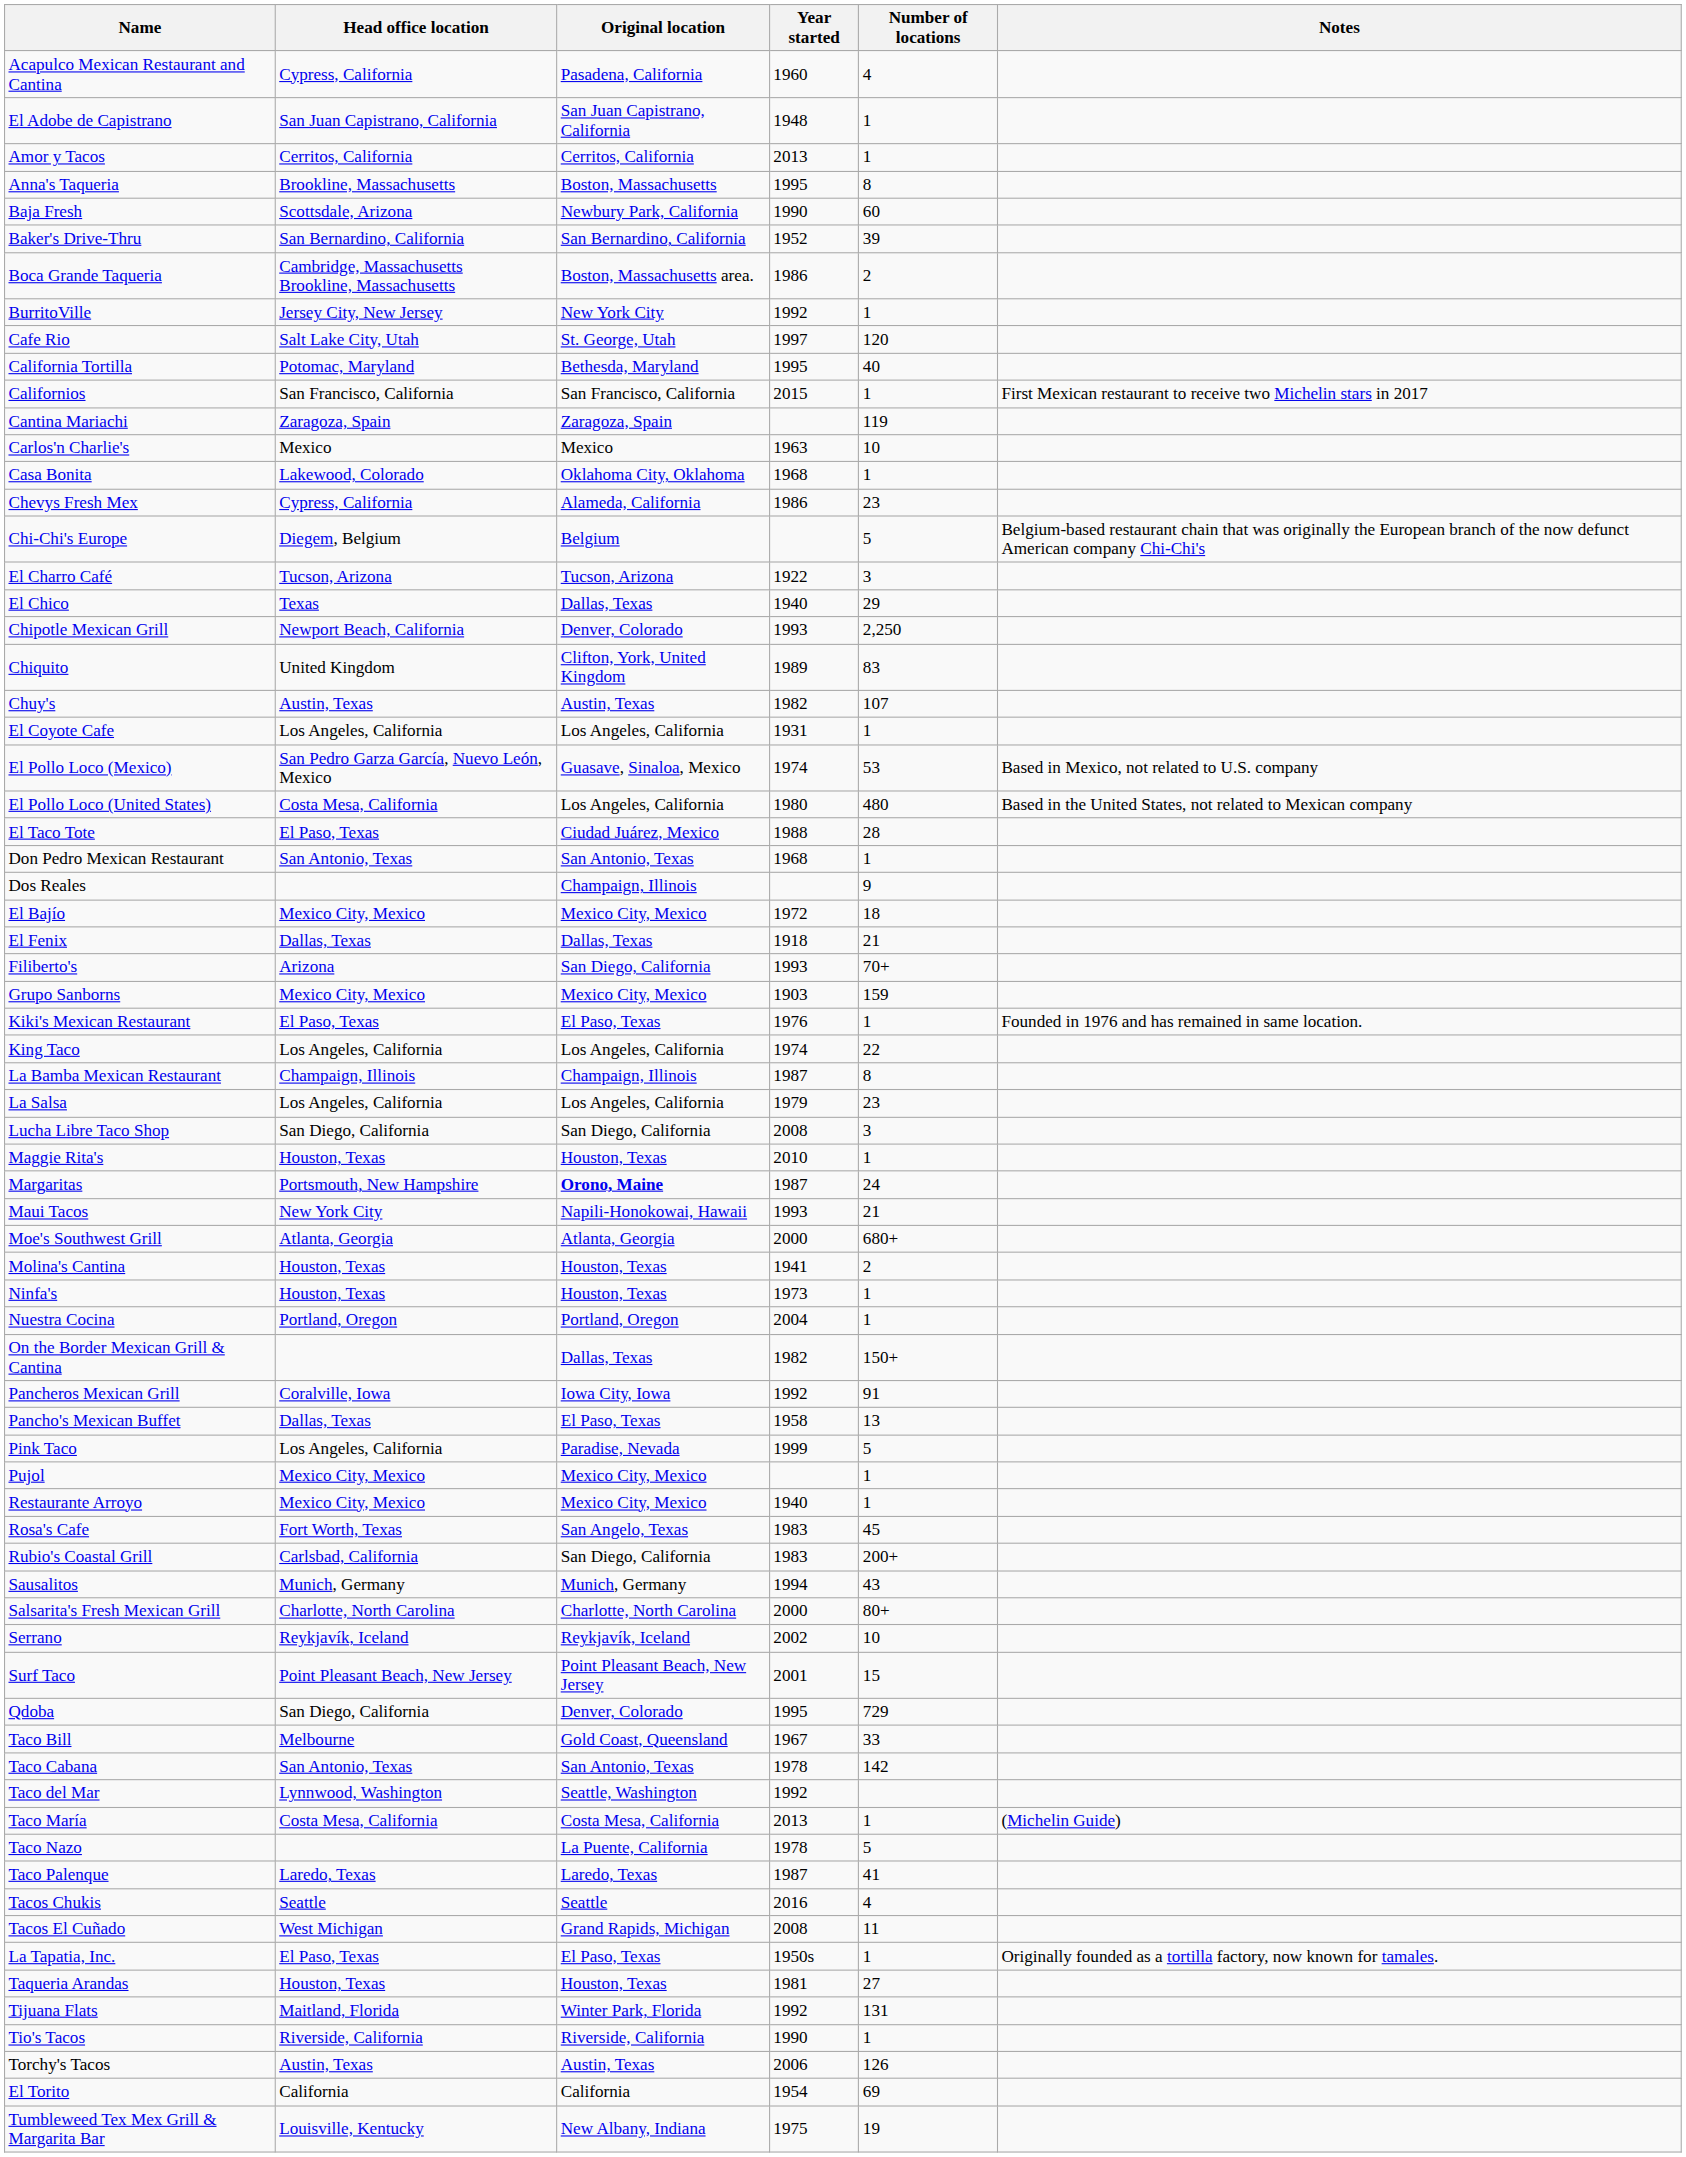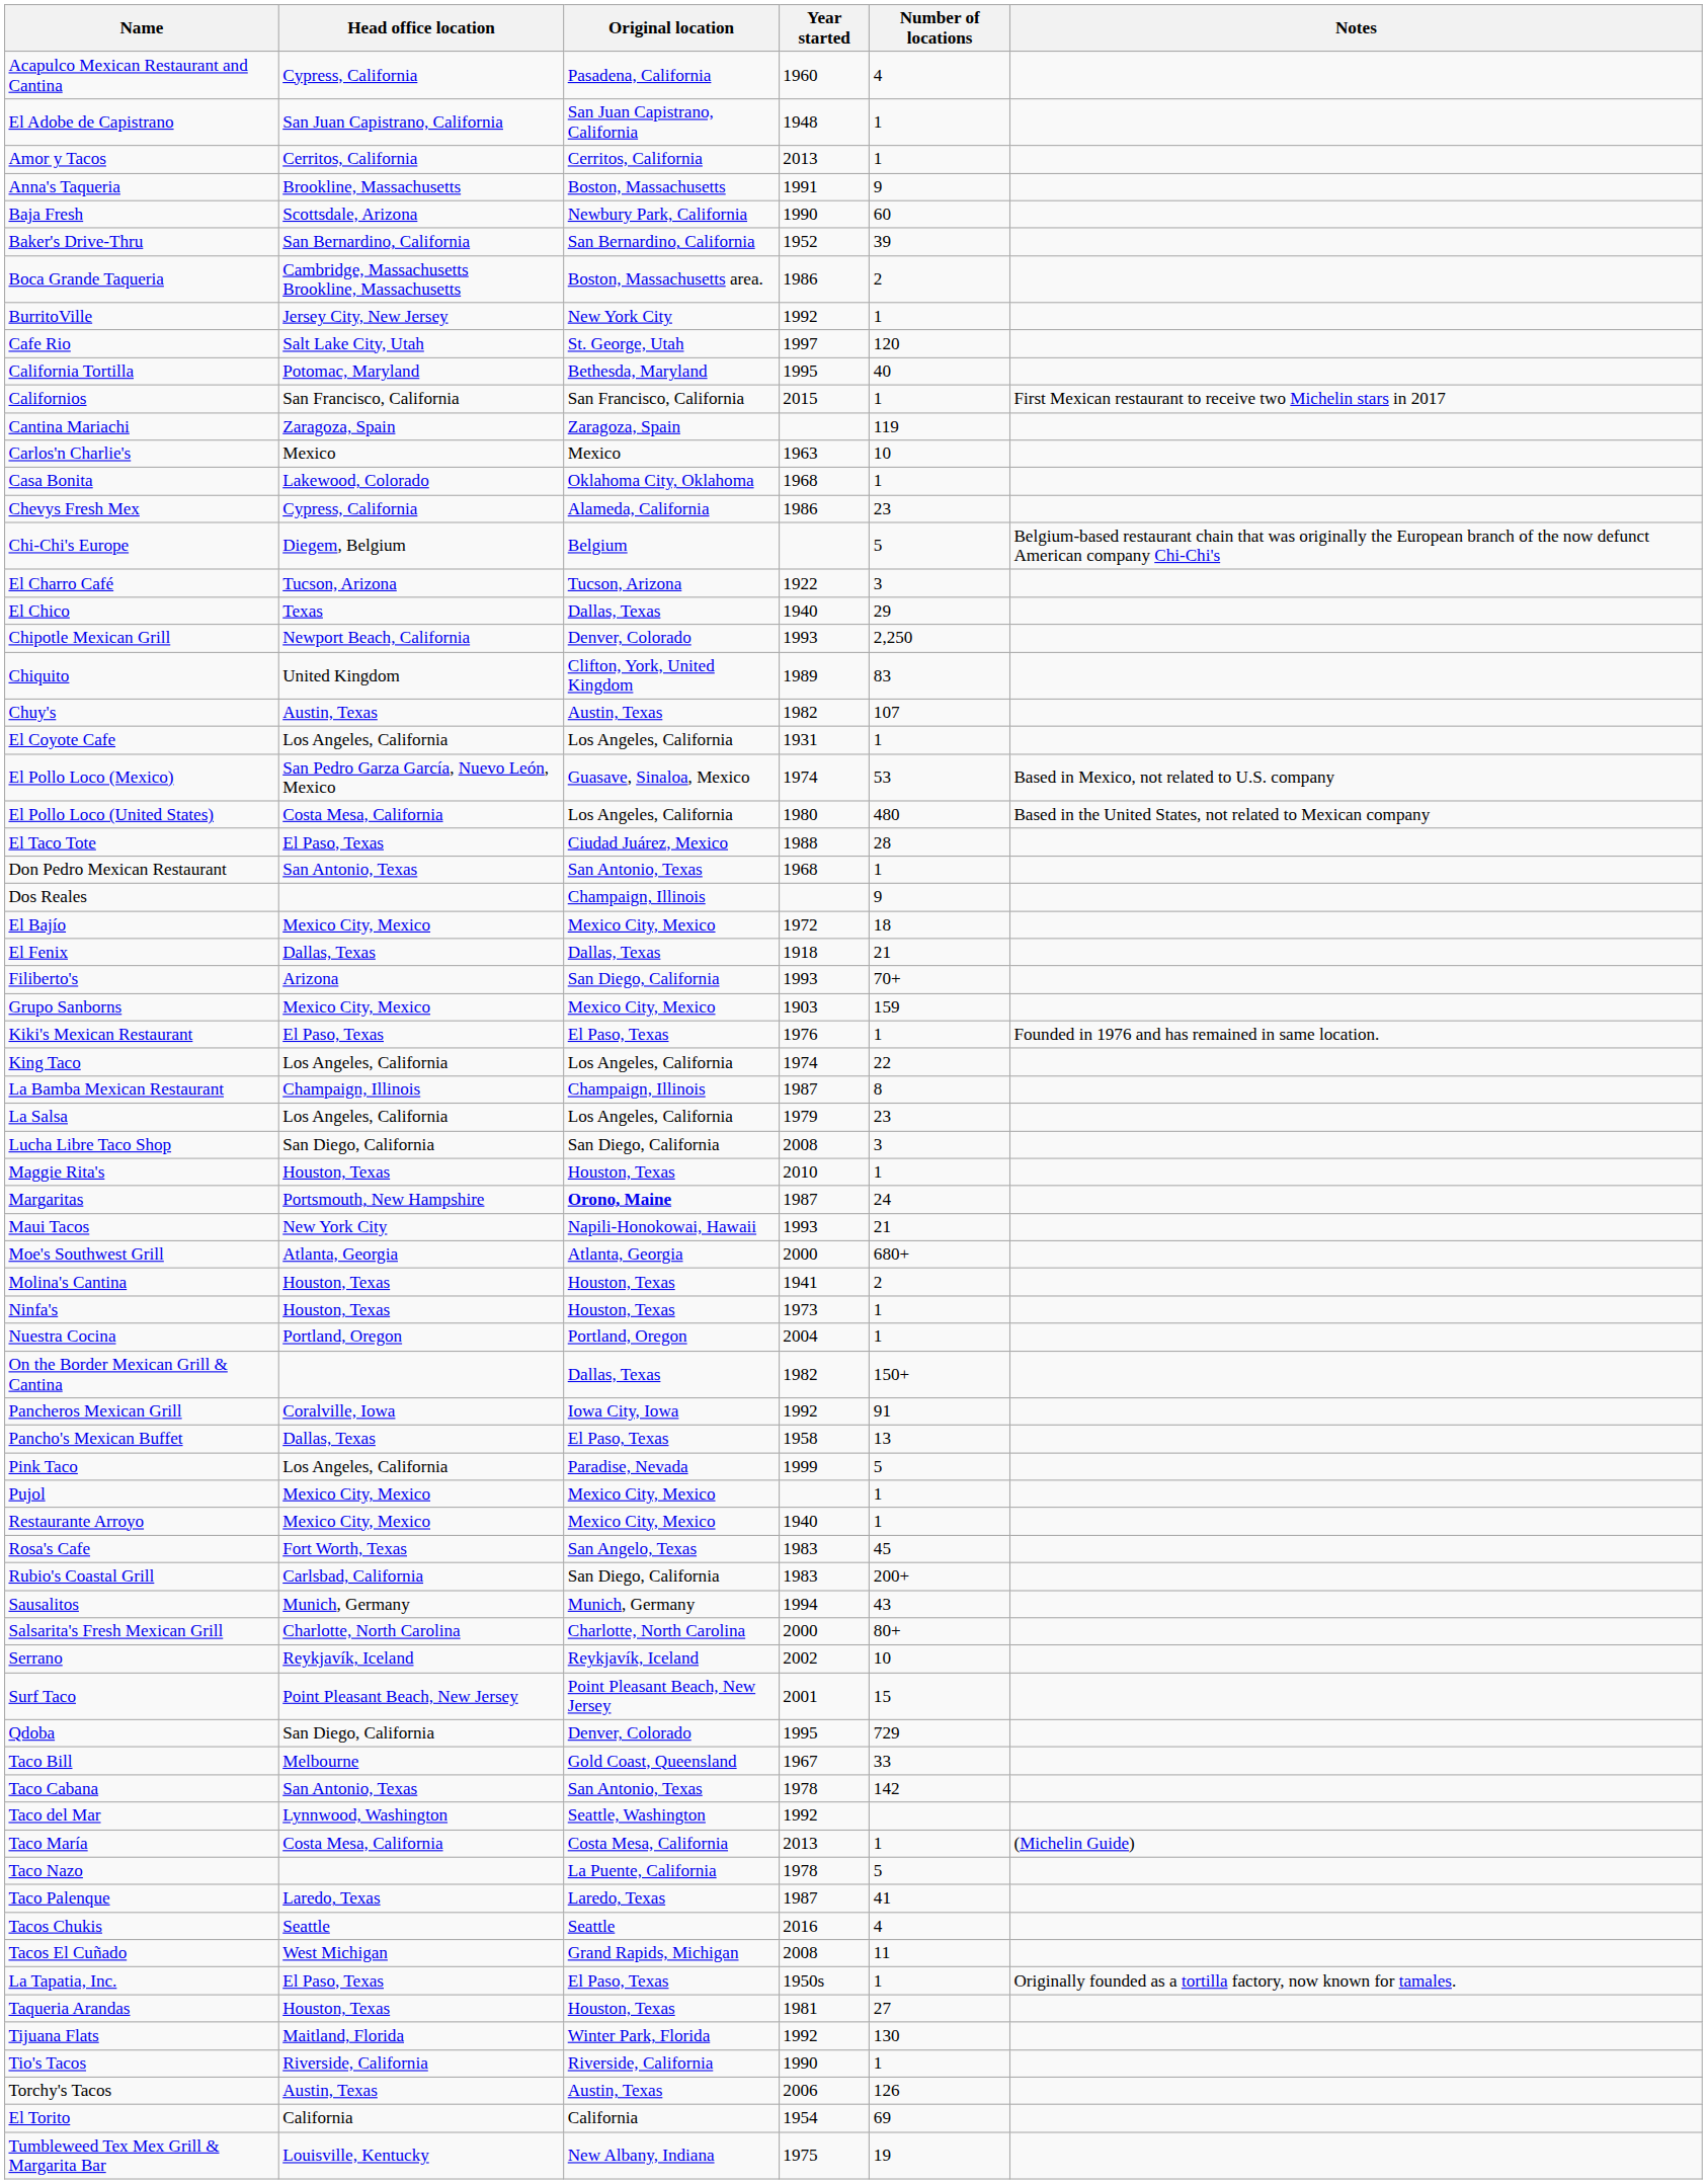Anna's Taqueria | Year started: 1995 -> 1991
Anna's Taqueria | Number of locations: 8 -> 9
Tijuana Flats | Number of locations: 131 -> 130
